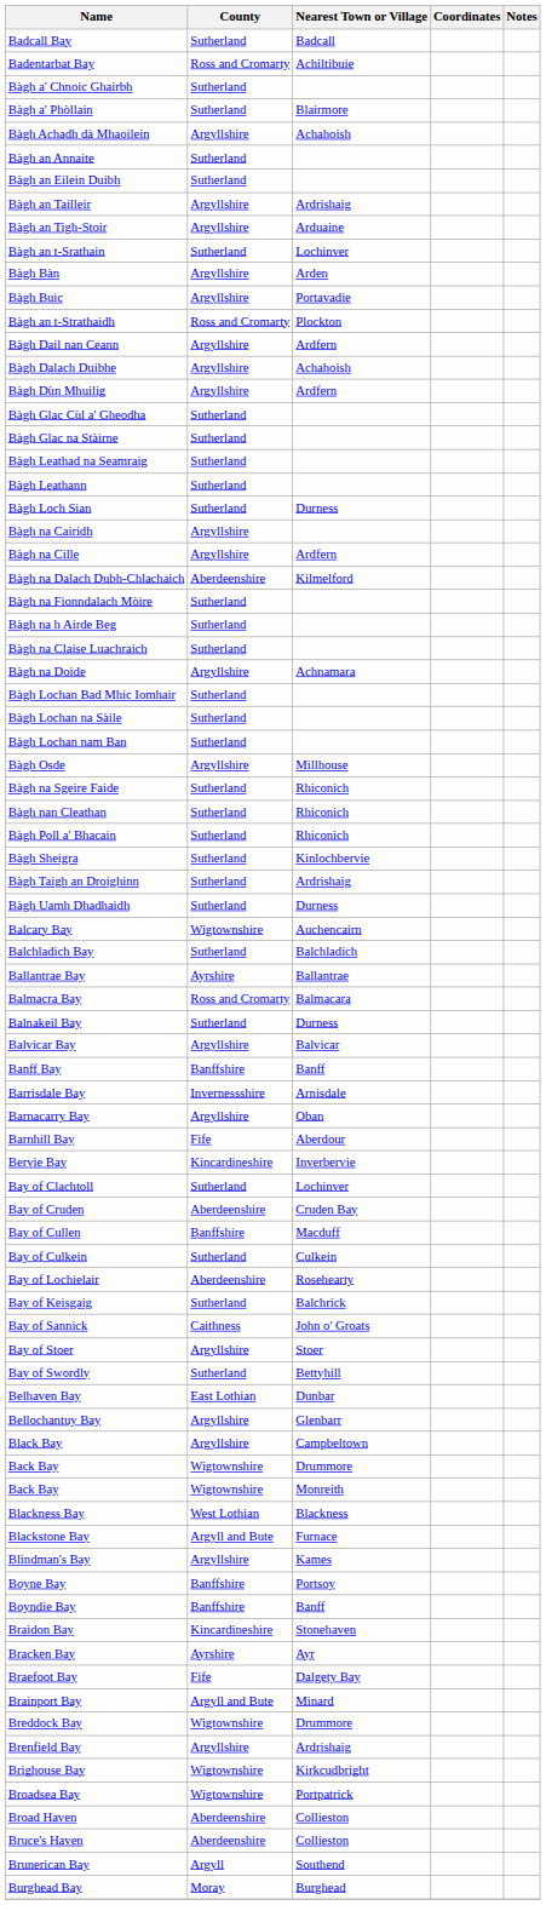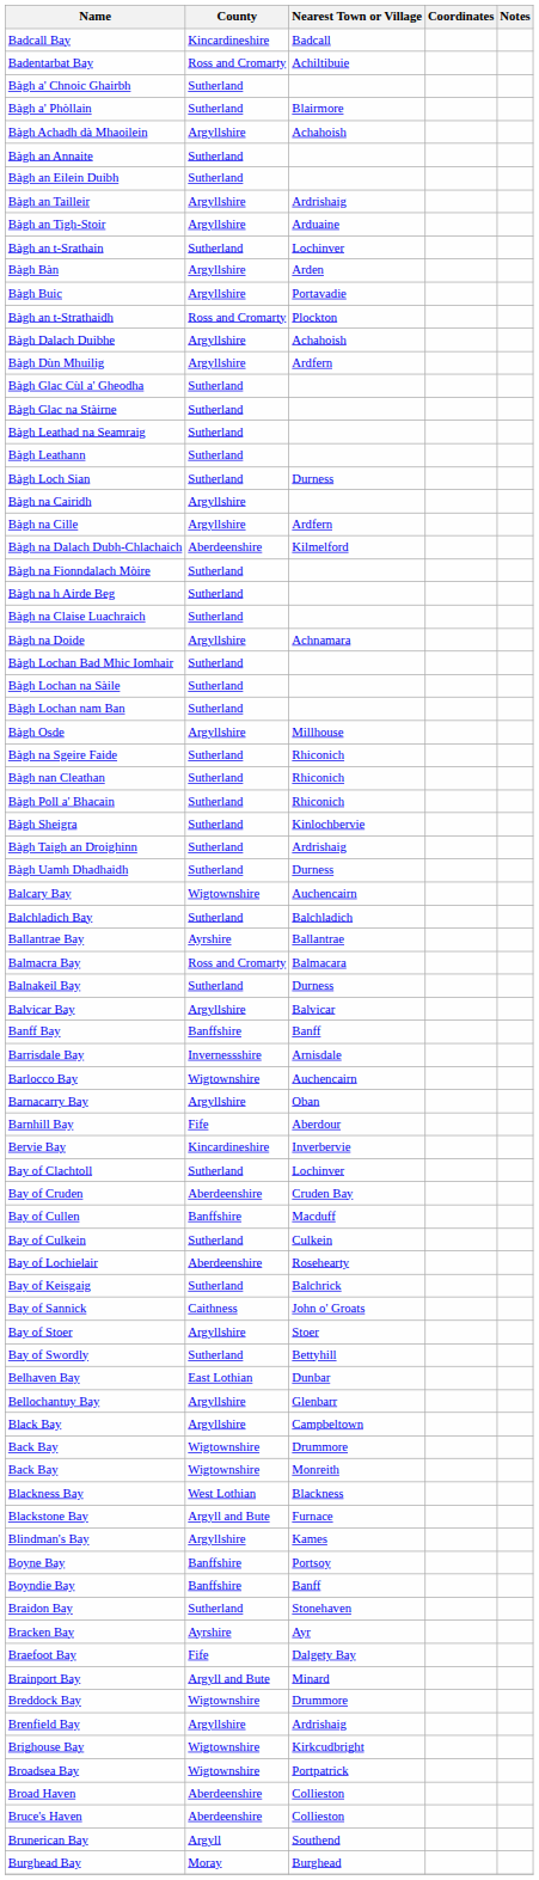Badcall Bay | County: Sutherland -> Kincardineshire
- row: Bàgh Dail nan Ceann | Argyllshire | Ardfern
+ row: Barlocco Bay | Wigtownshire | Auchencairn
Braidon Bay | County: Kincardineshire -> Sutherland
